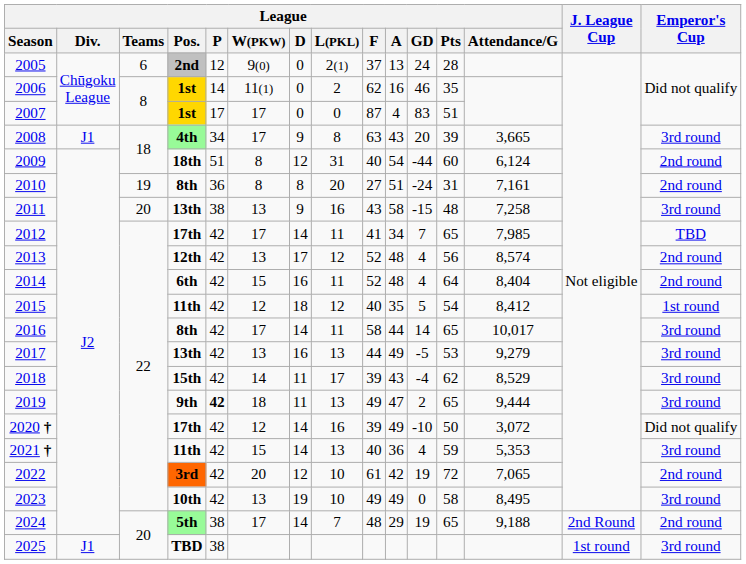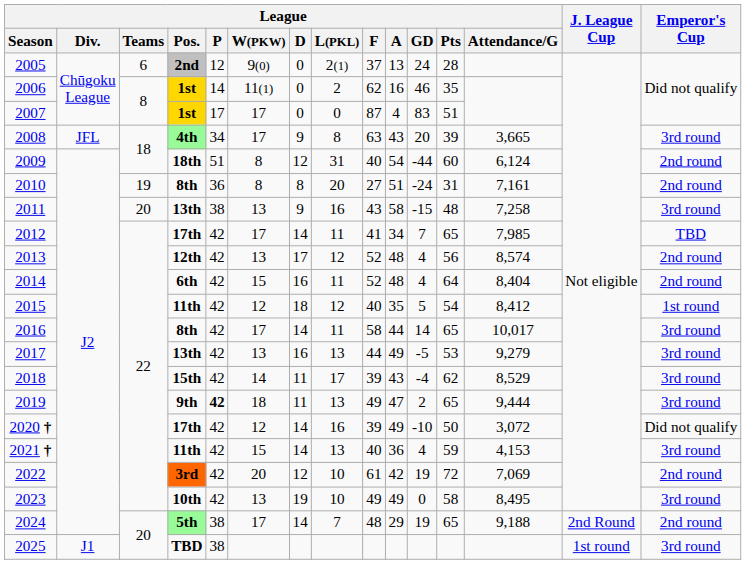2008 | League / Div.: J1 -> JFL
2021 † | League / Attendance/G: 5,353 -> 4,153
2022 | League / Attendance/G: 7,065 -> 7,069
